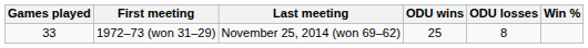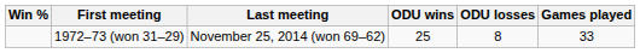columns swapped: Games played <-> Win %
